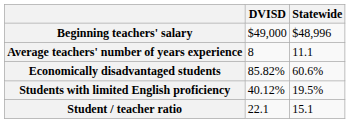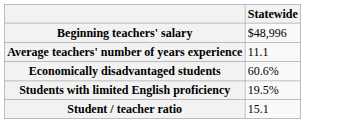- column: DVISD | $49,000 | 8 | 85.82% | 40.12% | 22.1
